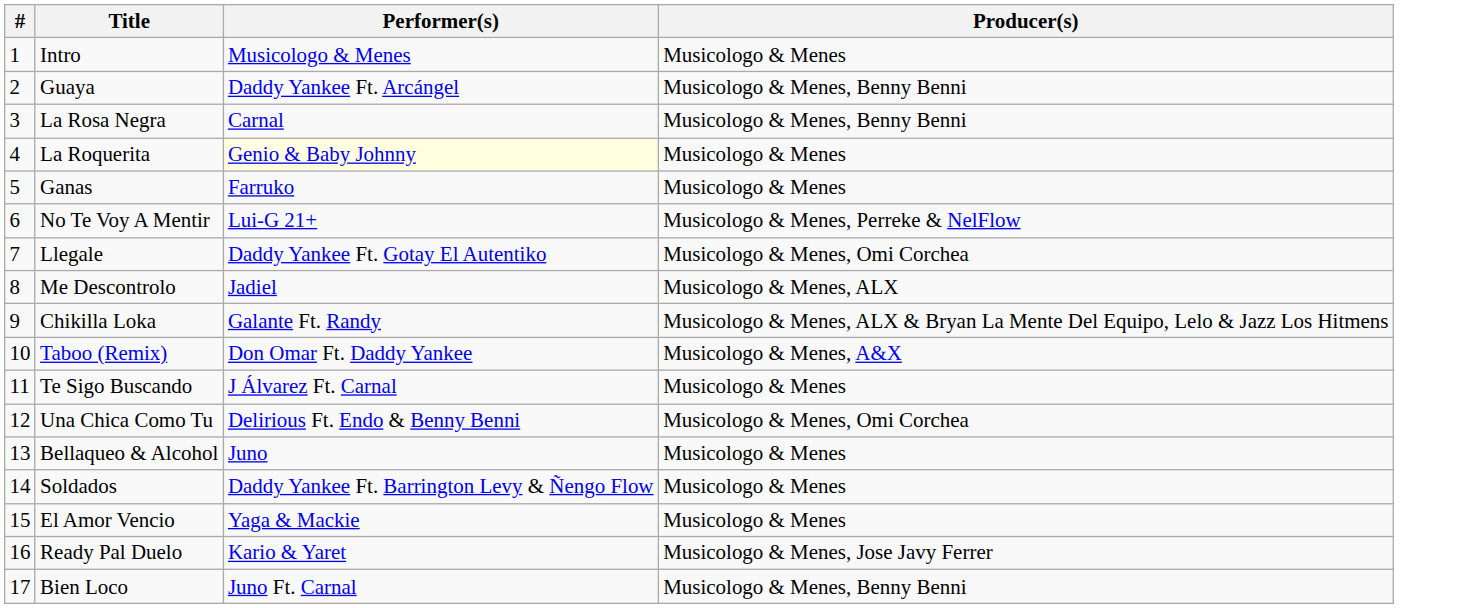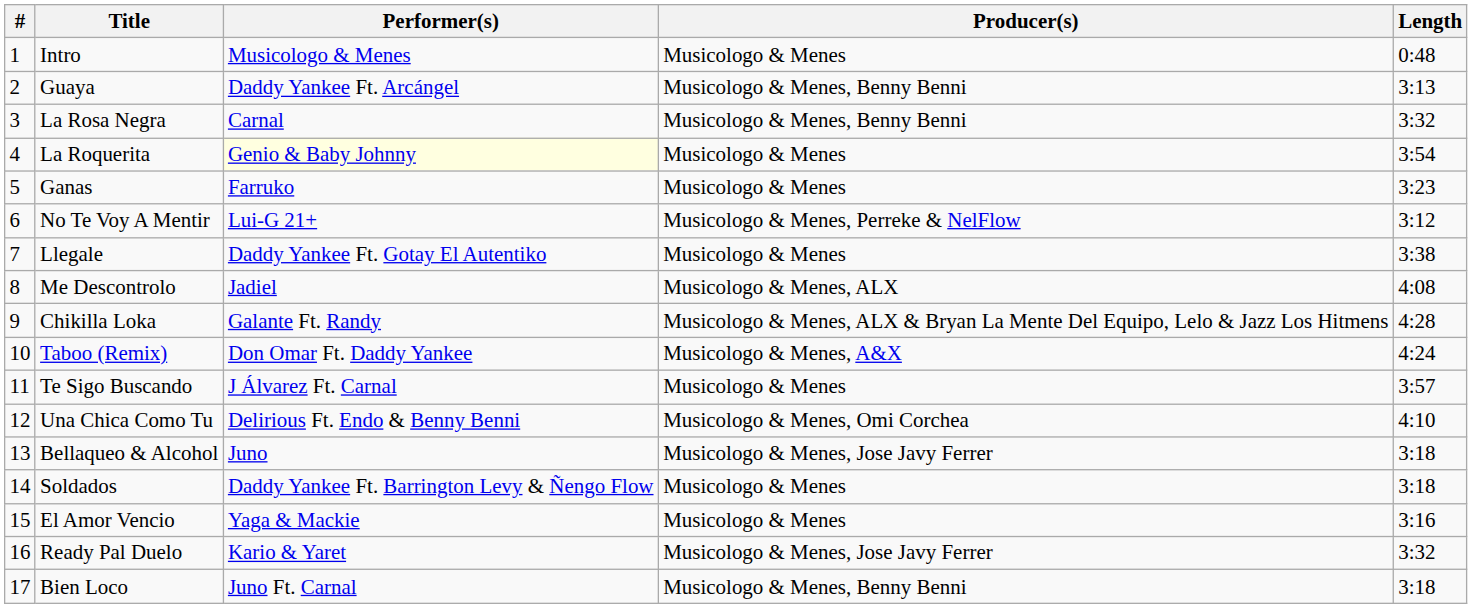+ column: Length | 0:48 | 3:13 | 3:32 | 3:54 | 3:23 | 3:12 | 3:38 | 4:08 | 4:28 | 4:24 | 3:57 | 4:10 | 3:18 | 3:18 | 3:16 | 3:32 | 3:18
Llegale | Producer(s): Musicologo & Menes, Omi Corchea -> Musicologo & Menes
Bellaqueo & Alcohol | Producer(s): Musicologo & Menes -> Musicologo & Menes, Jose Javy Ferrer
